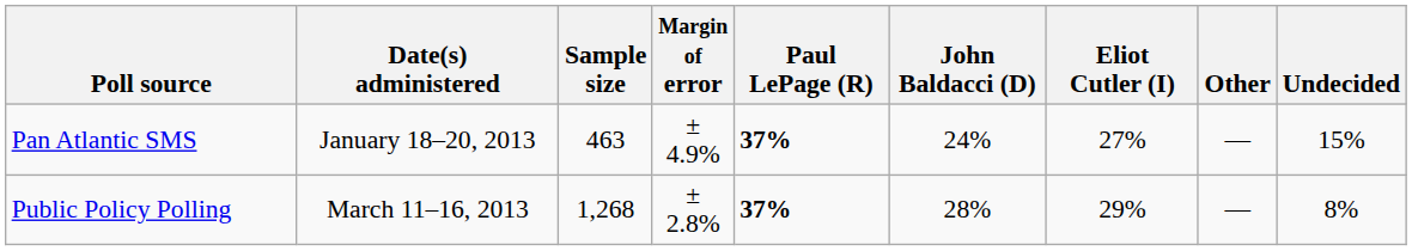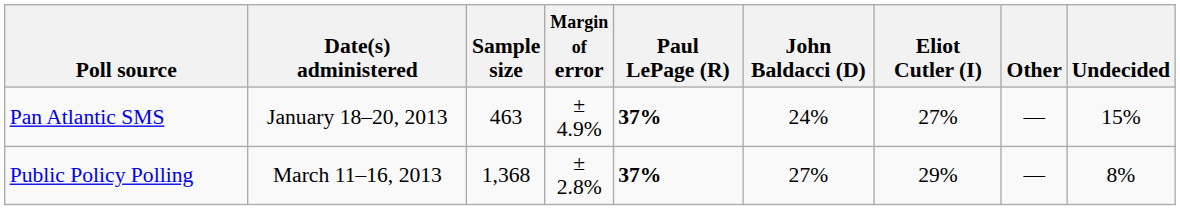Public Policy Polling | Sample size: 1,268 -> 1,368
Public Policy Polling | John Baldacci (D): 28% -> 27%
